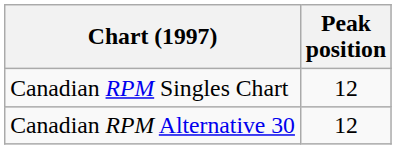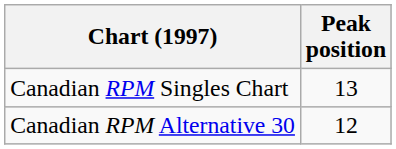Canadian RPM Singles Chart | Peak position: 12 -> 13
